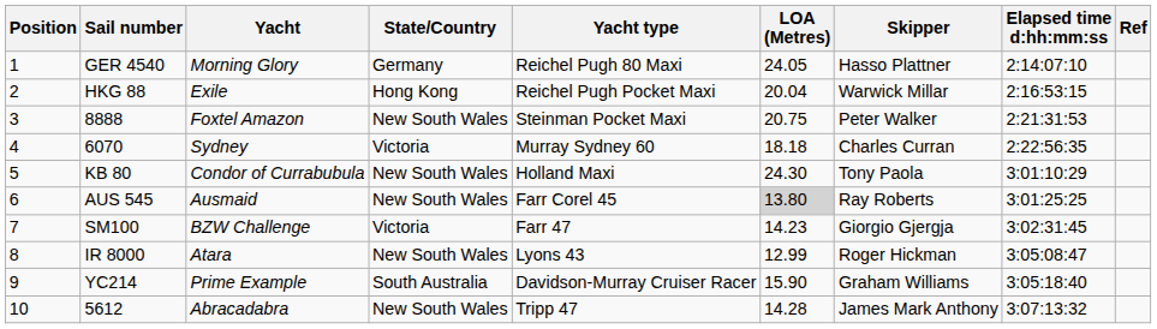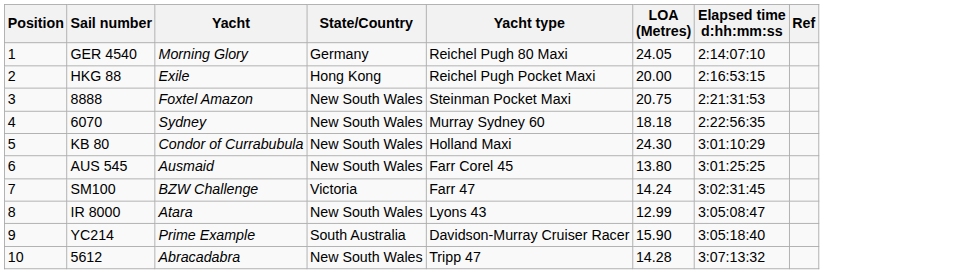- column: Skipper | Hasso Plattner | Warwick Millar | Peter Walker | Charles Curran | Tony Paola | Ray Roberts | Giorgio Gjergja | Roger Hickman | Graham Williams | James Mark Anthony
HKG 88 | LOA (Metres): 20.04 -> 20.00
6070 | State/Country: Victoria -> New South Wales
AUS 545 | LOA (Metres): lightgrey background -> no background
SM100 | LOA (Metres): 14.23 -> 14.24
